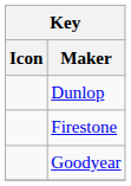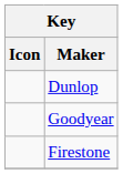rows swapped: Firestone <-> Goodyear
